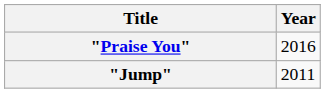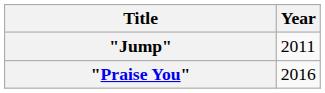rows swapped: "Jump" <-> "Praise You"
